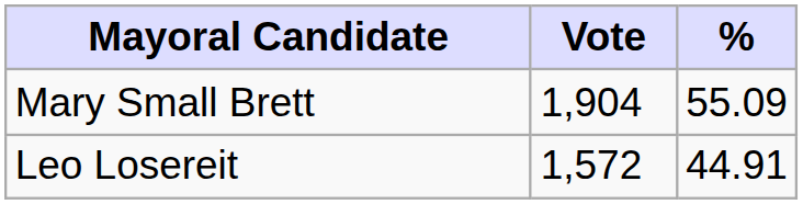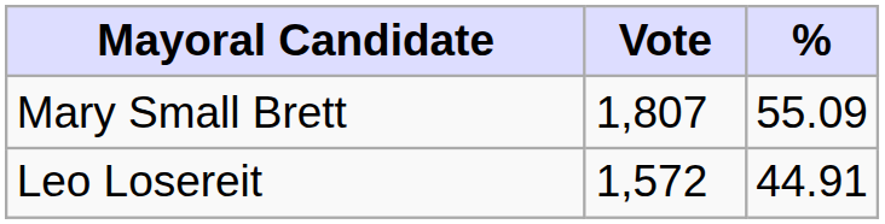Mary Small Brett | Vote: 1,904 -> 1,807
